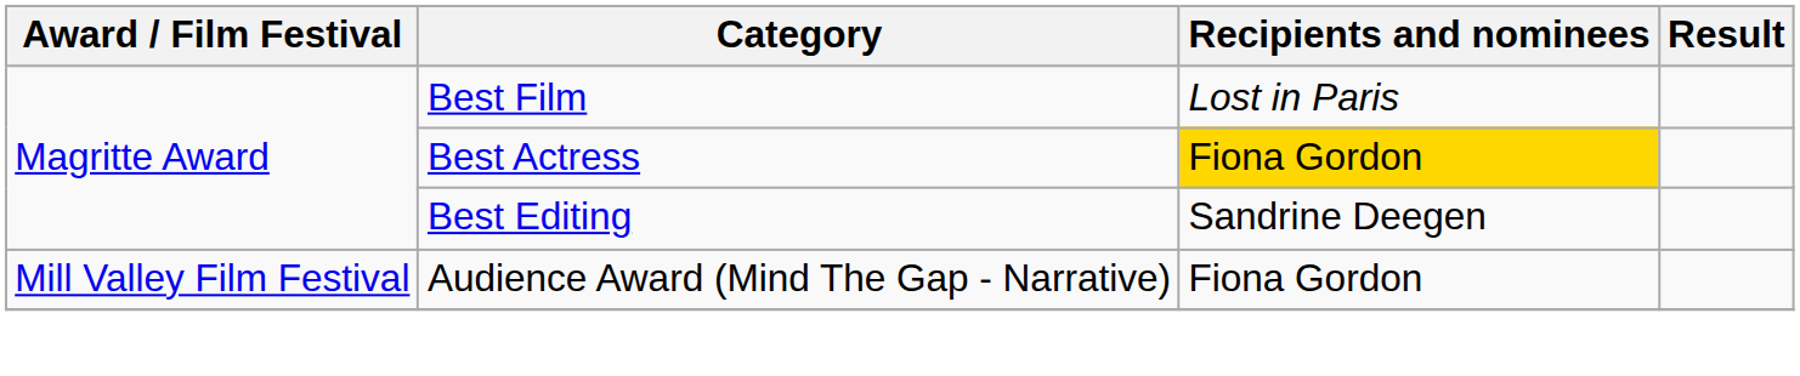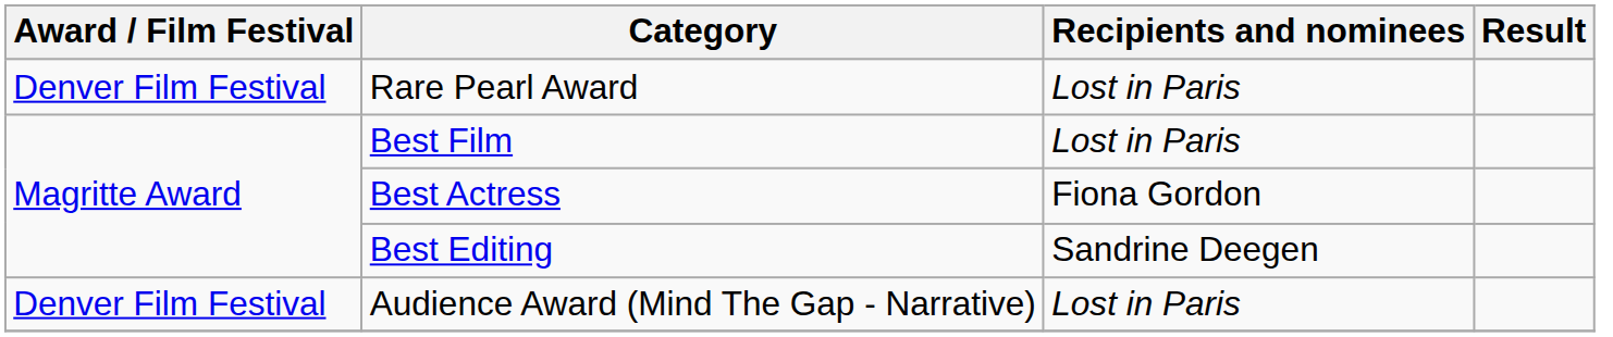+ row: Denver Film Festival | Rare Pearl Award | Lost in Paris
Best Actress | Recipients and nominees: gold background -> no background
Audience Award (Mind The Gap - Narrative) | Award / Film Festival: Mill Valley Film Festival -> Denver Film Festival
Audience Award (Mind The Gap - Narrative) | Recipients and nominees: Fiona Gordon -> Lost in Paris
